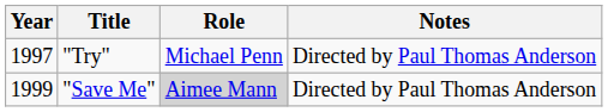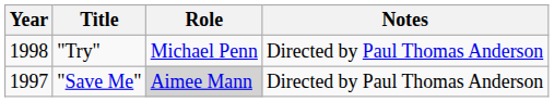"Try" | Year: 1997 -> 1998
"Save Me" | Year: 1999 -> 1997
